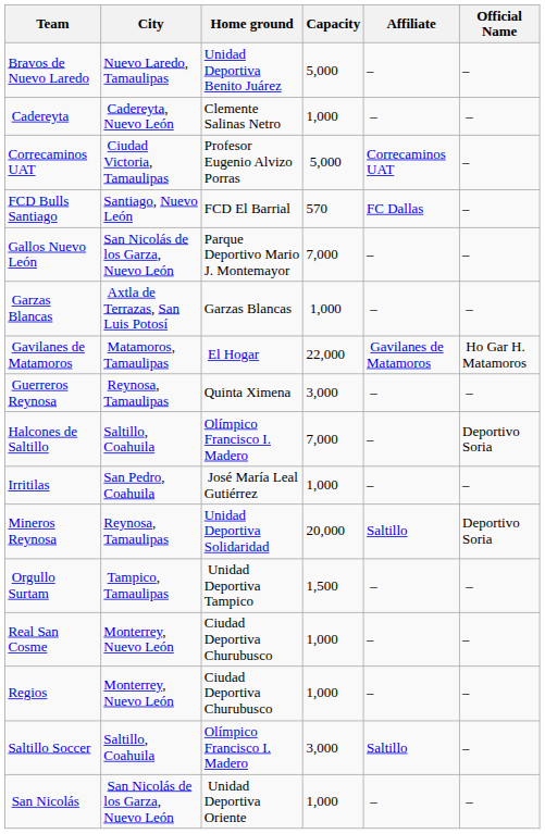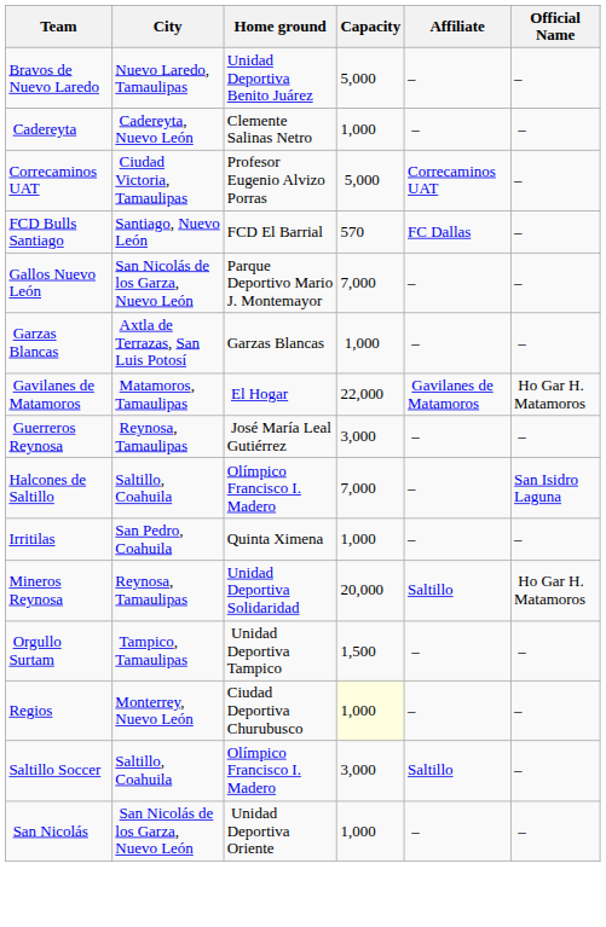Guerreros Reynosa | Home ground: Quinta Ximena -> José María Leal Gutiérrez
Halcones de Saltillo | Official Name: Deportivo Soria -> San Isidro Laguna
Irritilas | Home ground: José María Leal Gutiérrez -> Quinta Ximena
Mineros Reynosa | Official Name: Deportivo Soria -> Ho Gar H. Matamoros
- row: Real San Cosme | Monterrey, Nuevo León | Ciudad Deportiva Churubusco | 1,000 | – | –
Regios | Capacity: no background -> lightyellow background
